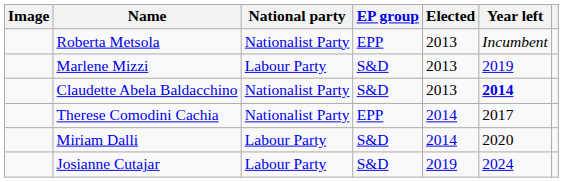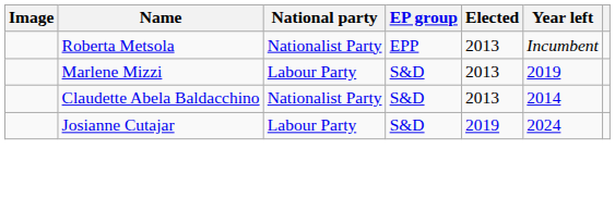Claudette Abela Baldacchino | Year left: bold -> normal
- row: Therese Comodini Cachia | Nationalist Party | EPP | 2014 | 2017
- row: Miriam Dalli | Labour Party | S&D | 2014 | 2020
